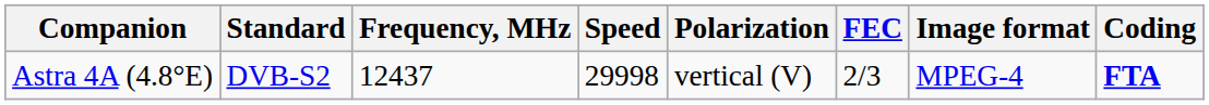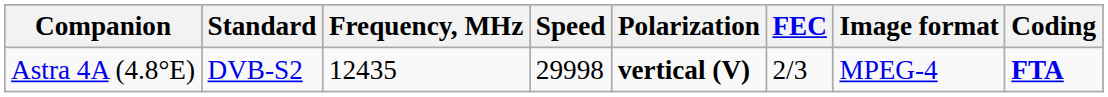Astra 4A (4.8°E) | Frequency, MHz: 12437 -> 12435
Astra 4A (4.8°E) | Polarization: normal -> bold
